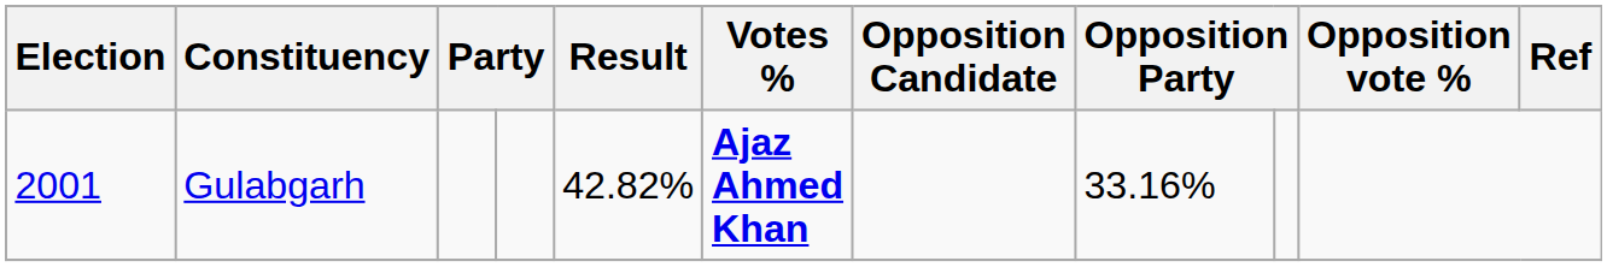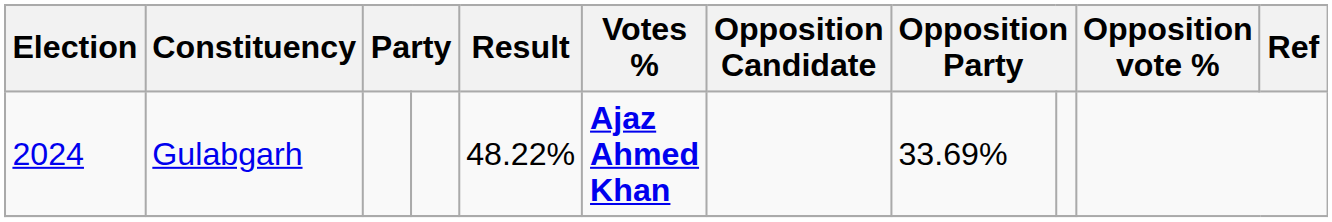Gulabgarh | Election: 2001 -> 2024
Gulabgarh | Result: 42.82% -> 48.22%
Gulabgarh | column 8: 33.16% -> 33.69%
